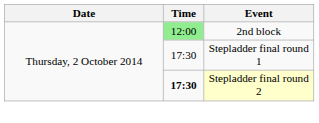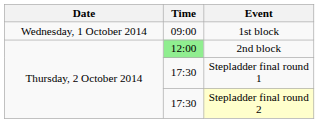+ row: Wednesday, 1 October 2014 | 09:00 | 1st block
Stepladder final round 2 | Time: bold -> normal
